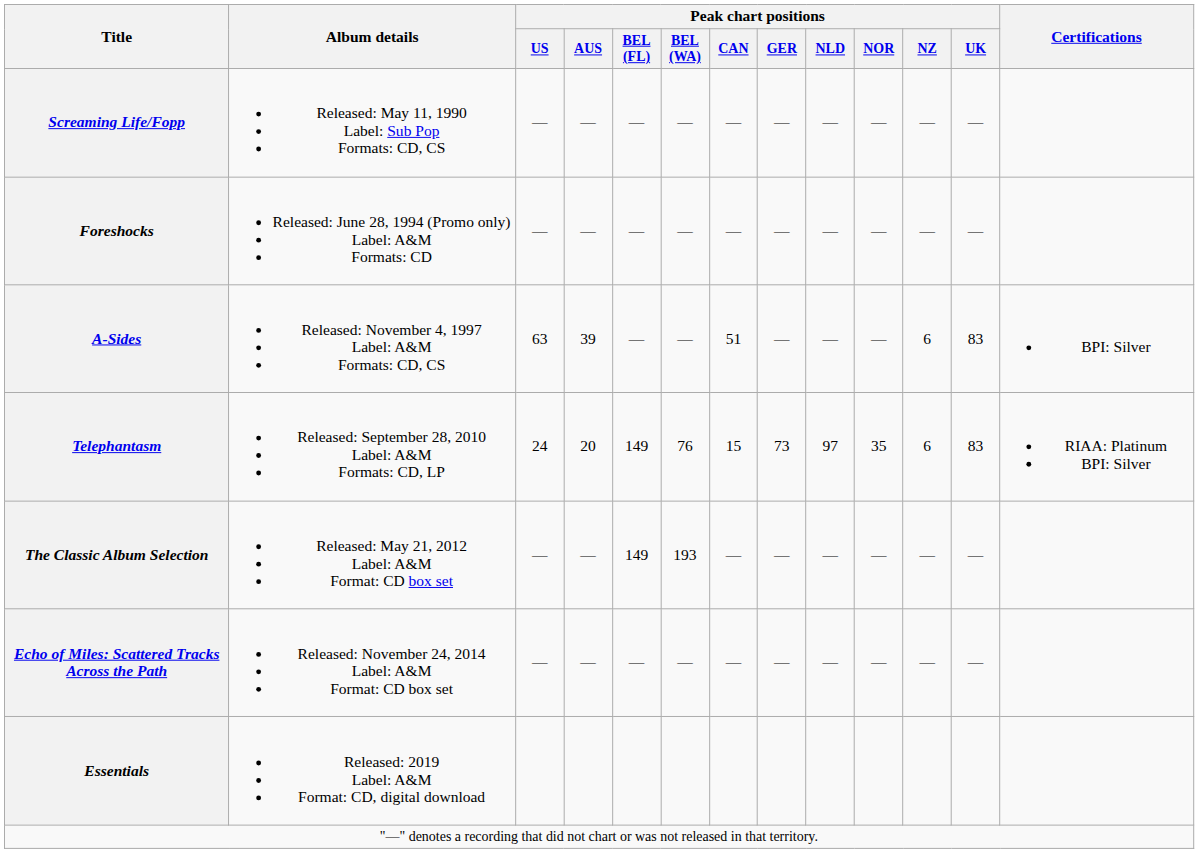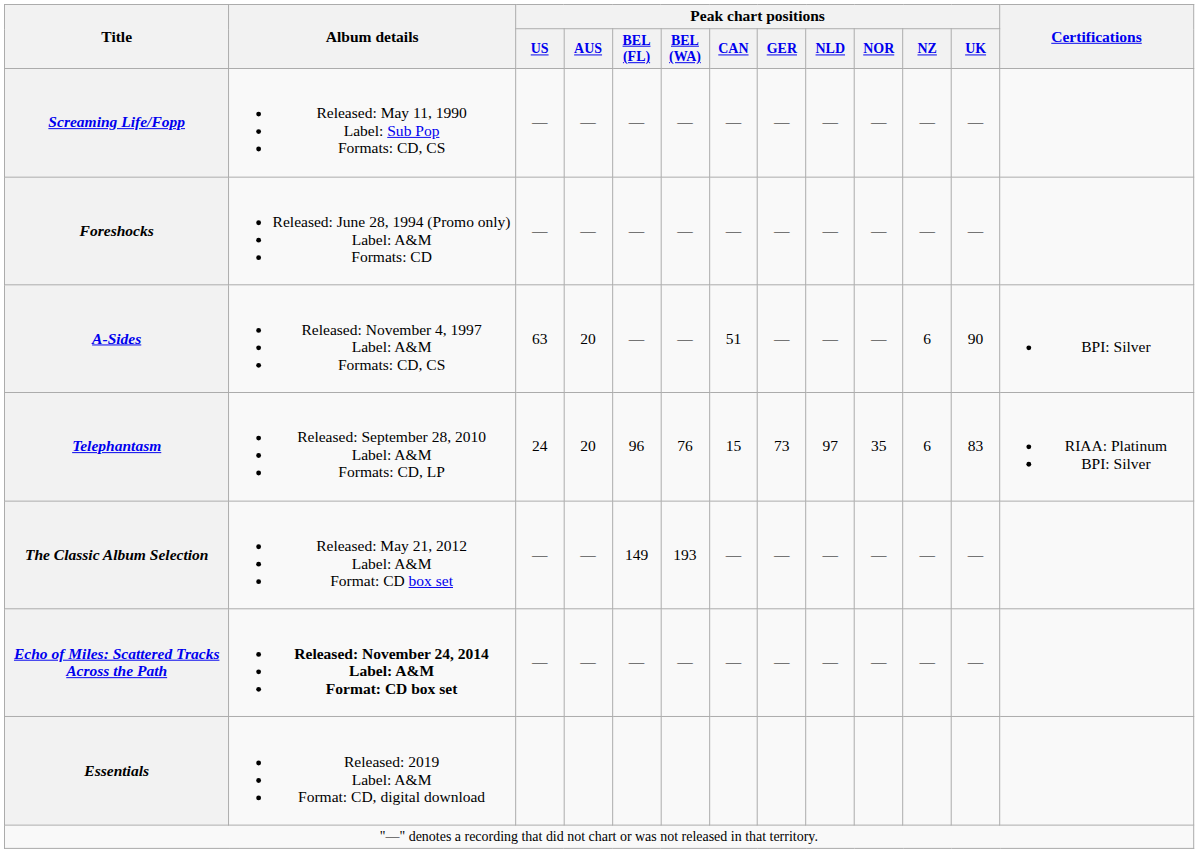A-Sides | Peak chart positions / AUS: 39 -> 20
A-Sides | Peak chart positions / UK: 83 -> 90
Telephantasm | Peak chart positions / BEL (FL): 149 -> 96
Echo of Miles: Scattered Tracks Across the Path | Album details: normal -> bold
